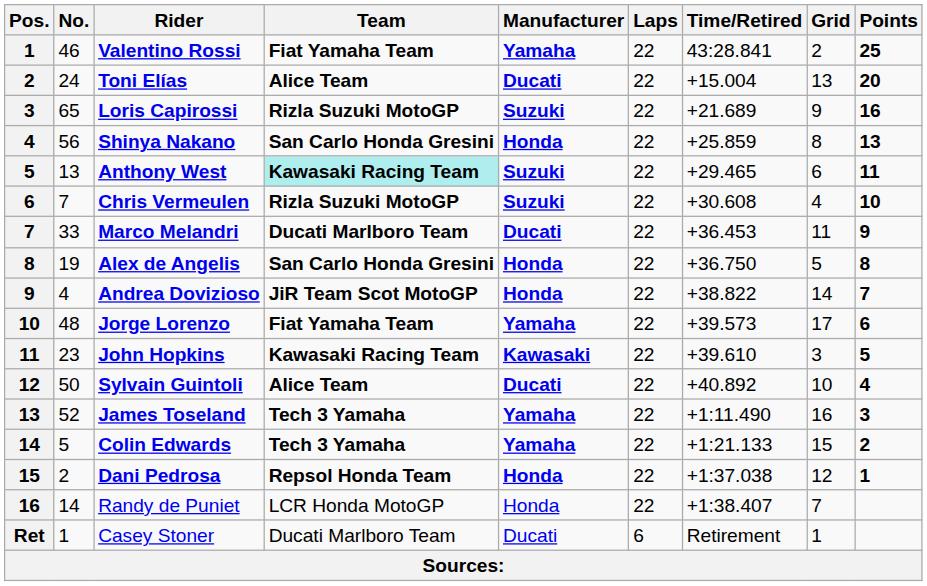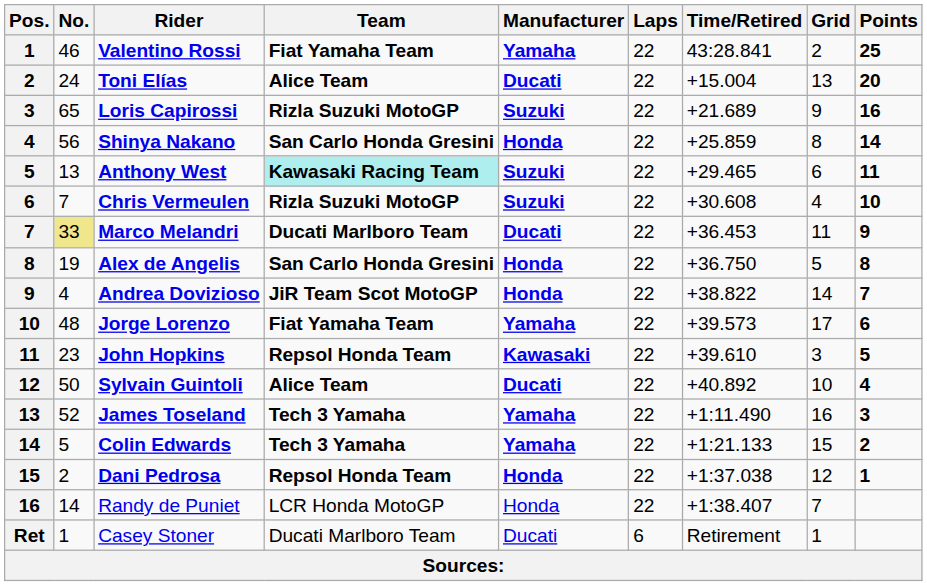Shinya Nakano | Points: 13 -> 14
Marco Melandri | No.: no background -> khaki background
John Hopkins | Team: Kawasaki Racing Team -> Repsol Honda Team
